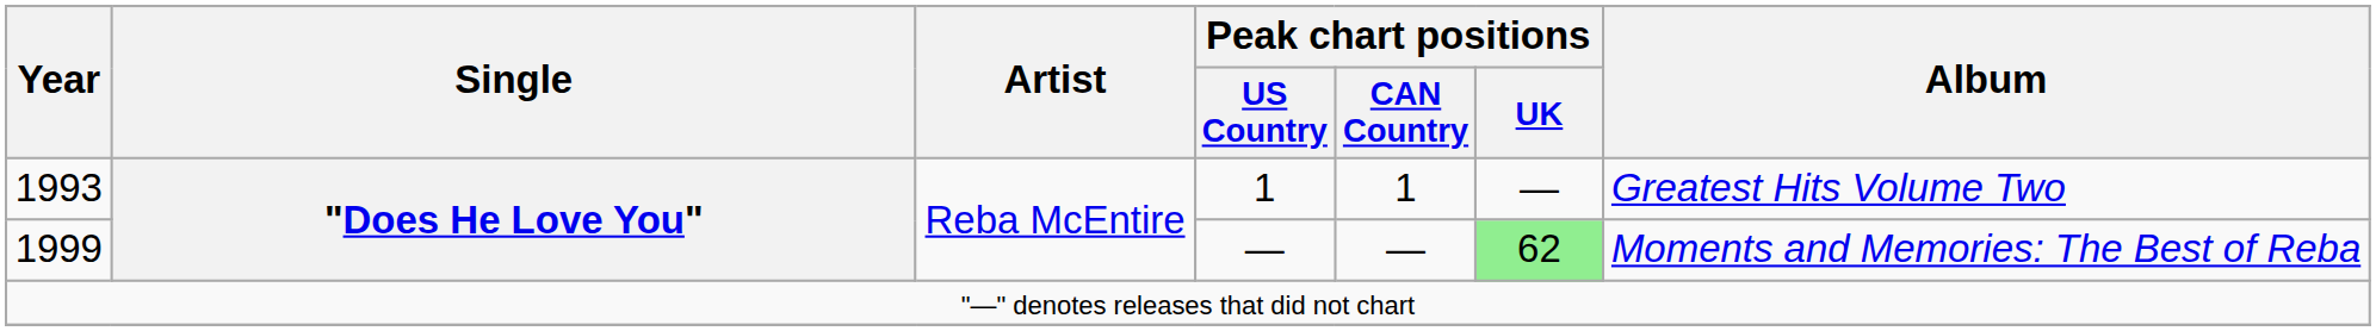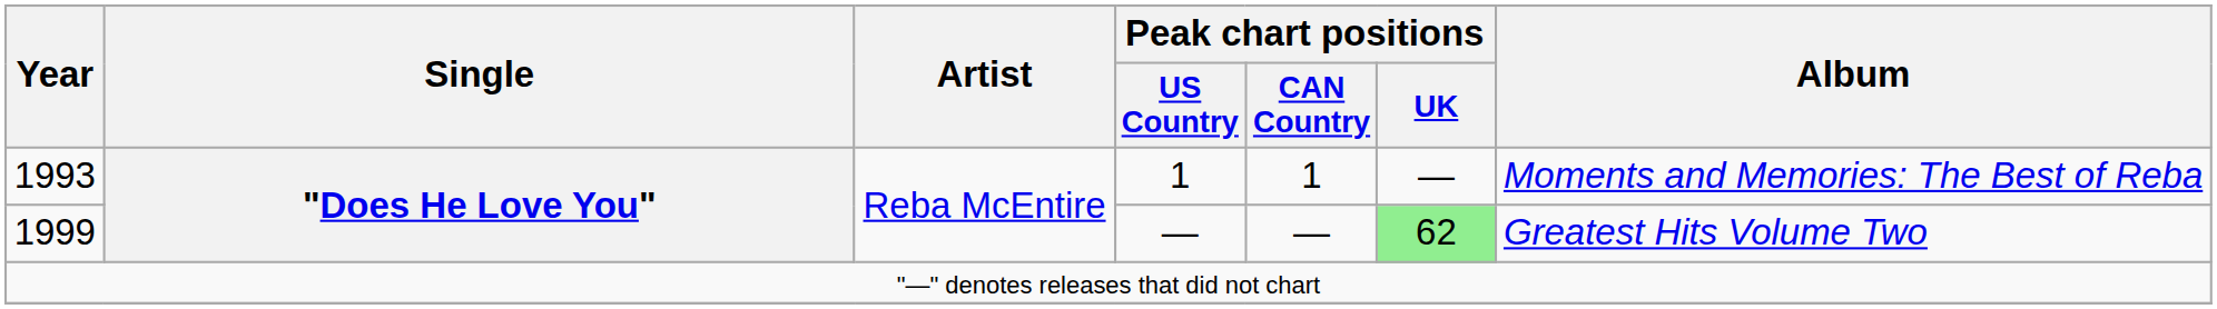1993 | Album: Greatest Hits Volume Two -> Moments and Memories: The Best of Reba
1999 | Album: Moments and Memories: The Best of Reba -> Greatest Hits Volume Two
